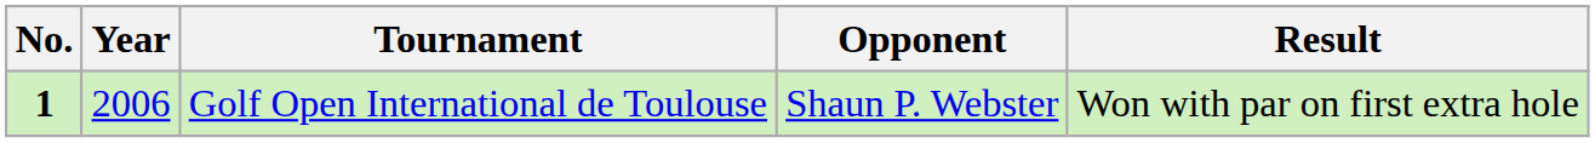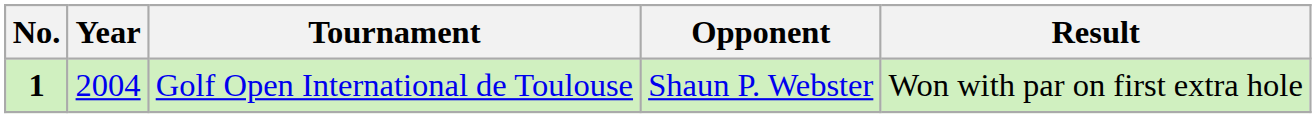Golf Open International de Toulouse | Year: 2006 -> 2004
